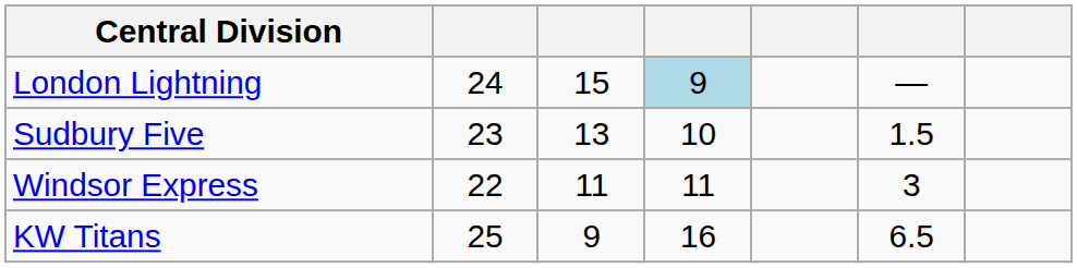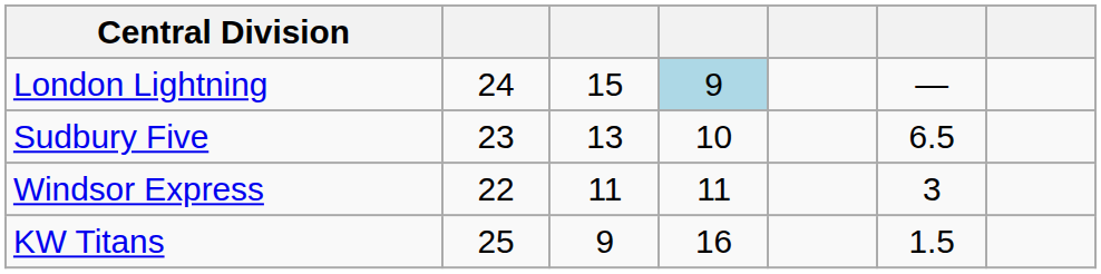Sudbury Five | column 6: 1.5 -> 6.5
KW Titans | column 6: 6.5 -> 1.5
